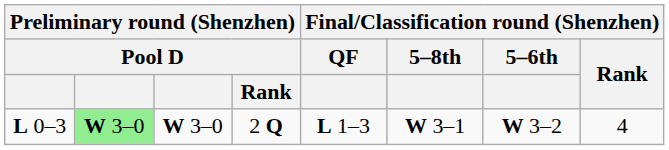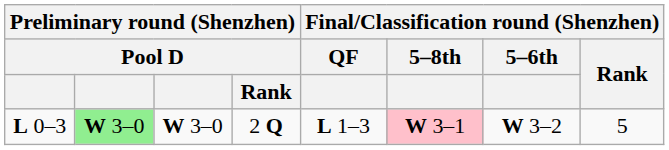L 0–3 | Final/Classification round (Shenzhen) / 5–8th: no background -> pink background
L 0–3 | Final/Classification round (Shenzhen) / Rank: 4 -> 5
